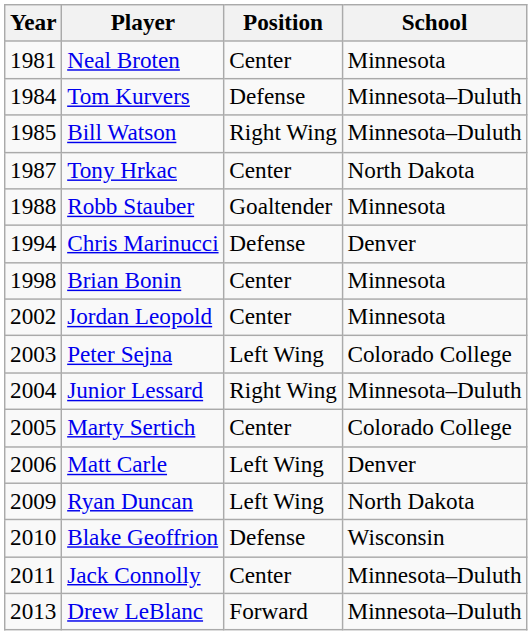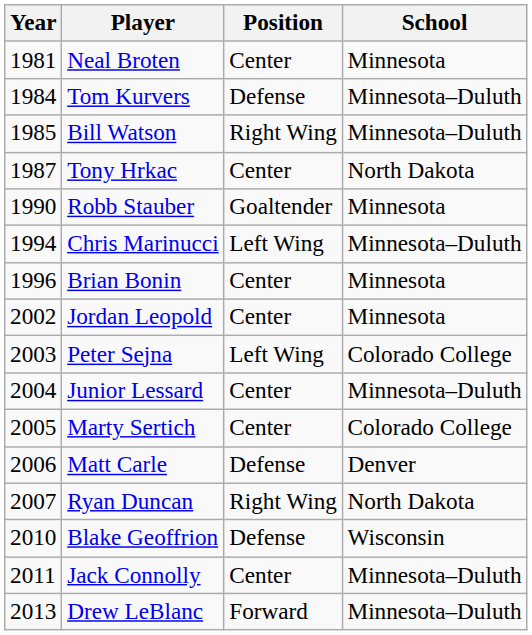Robb Stauber | Year: 1988 -> 1990
Chris Marinucci | Position: Defense -> Left Wing
Chris Marinucci | School: Denver -> Minnesota–Duluth
Brian Bonin | Year: 1998 -> 1996
Junior Lessard | Position: Right Wing -> Center
Matt Carle | Position: Left Wing -> Defense
Ryan Duncan | Year: 2009 -> 2007
Ryan Duncan | Position: Left Wing -> Right Wing
